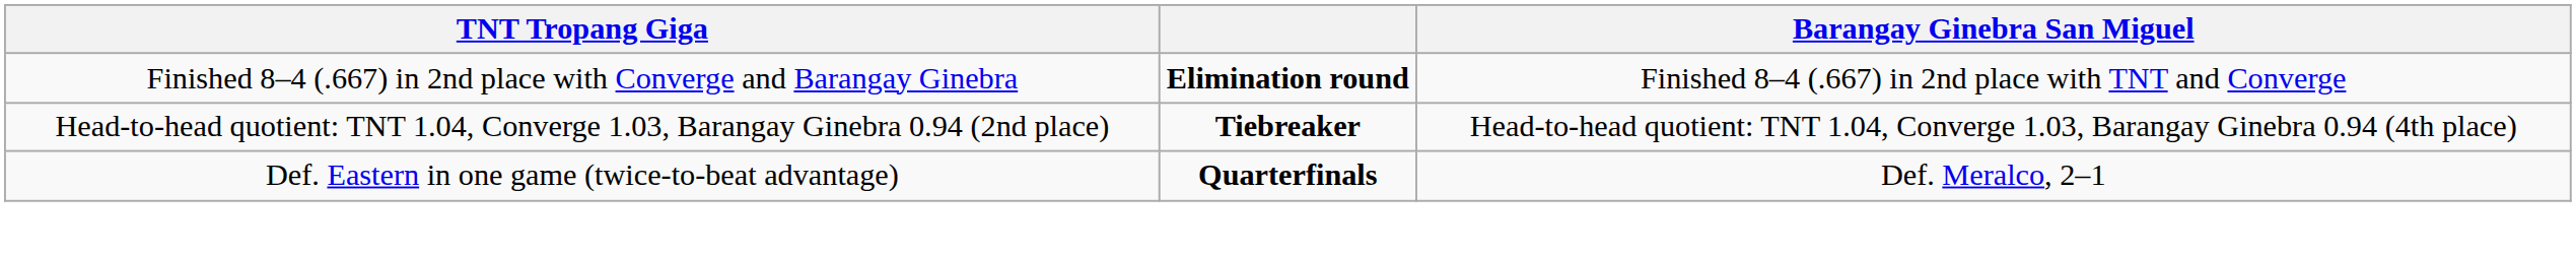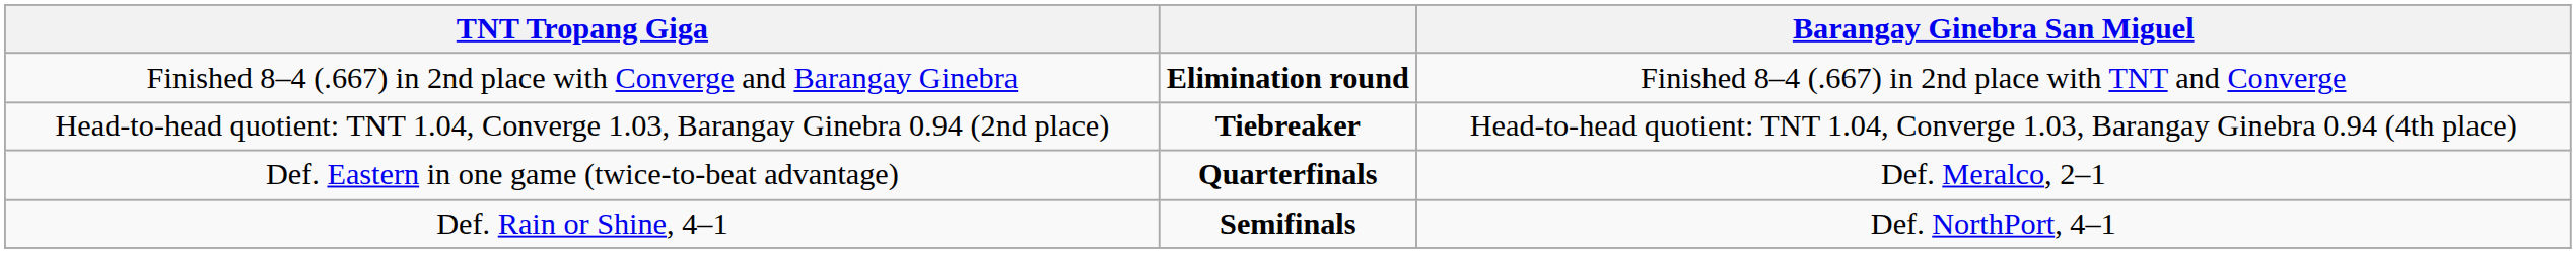+ row: Def. Rain or Shine, 4–1 | Semifinals | Def. NorthPort, 4–1
